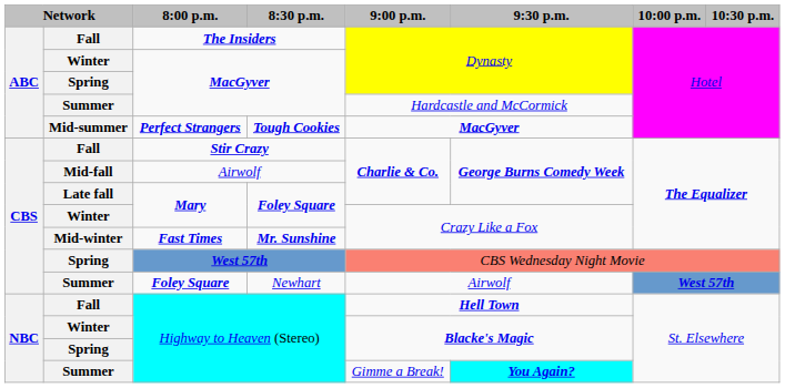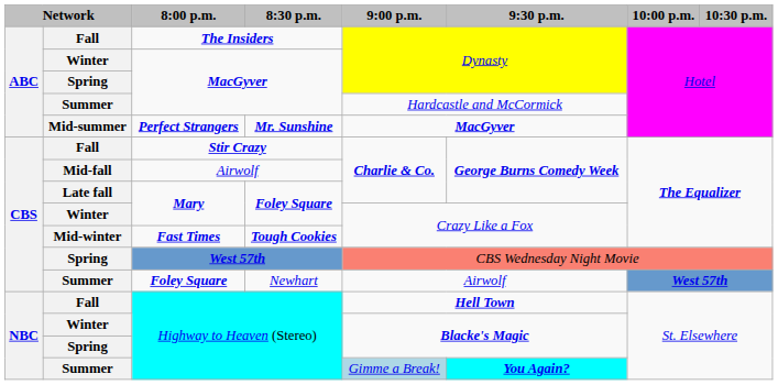Perfect Strangers | 8:30 p.m.: Tough Cookies -> Mr. Sunshine
Fast Times | 8:30 p.m.: Mr. Sunshine -> Tough Cookies
Summer / Highway to Heaven (Stereo) | 9:00 p.m.: no background -> lightblue background
